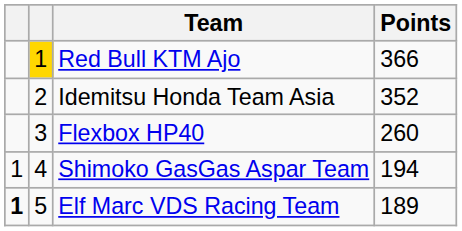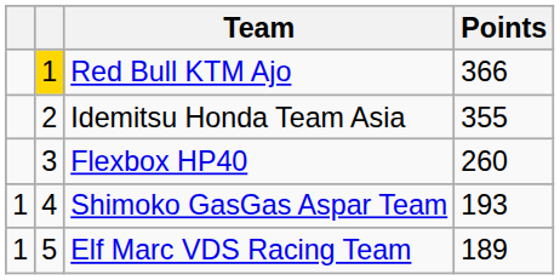Idemitsu Honda Team Asia | Points: 352 -> 355
Shimoko GasGas Aspar Team | Points: 194 -> 193
Elf Marc VDS Racing Team | column 1: bold -> normal
